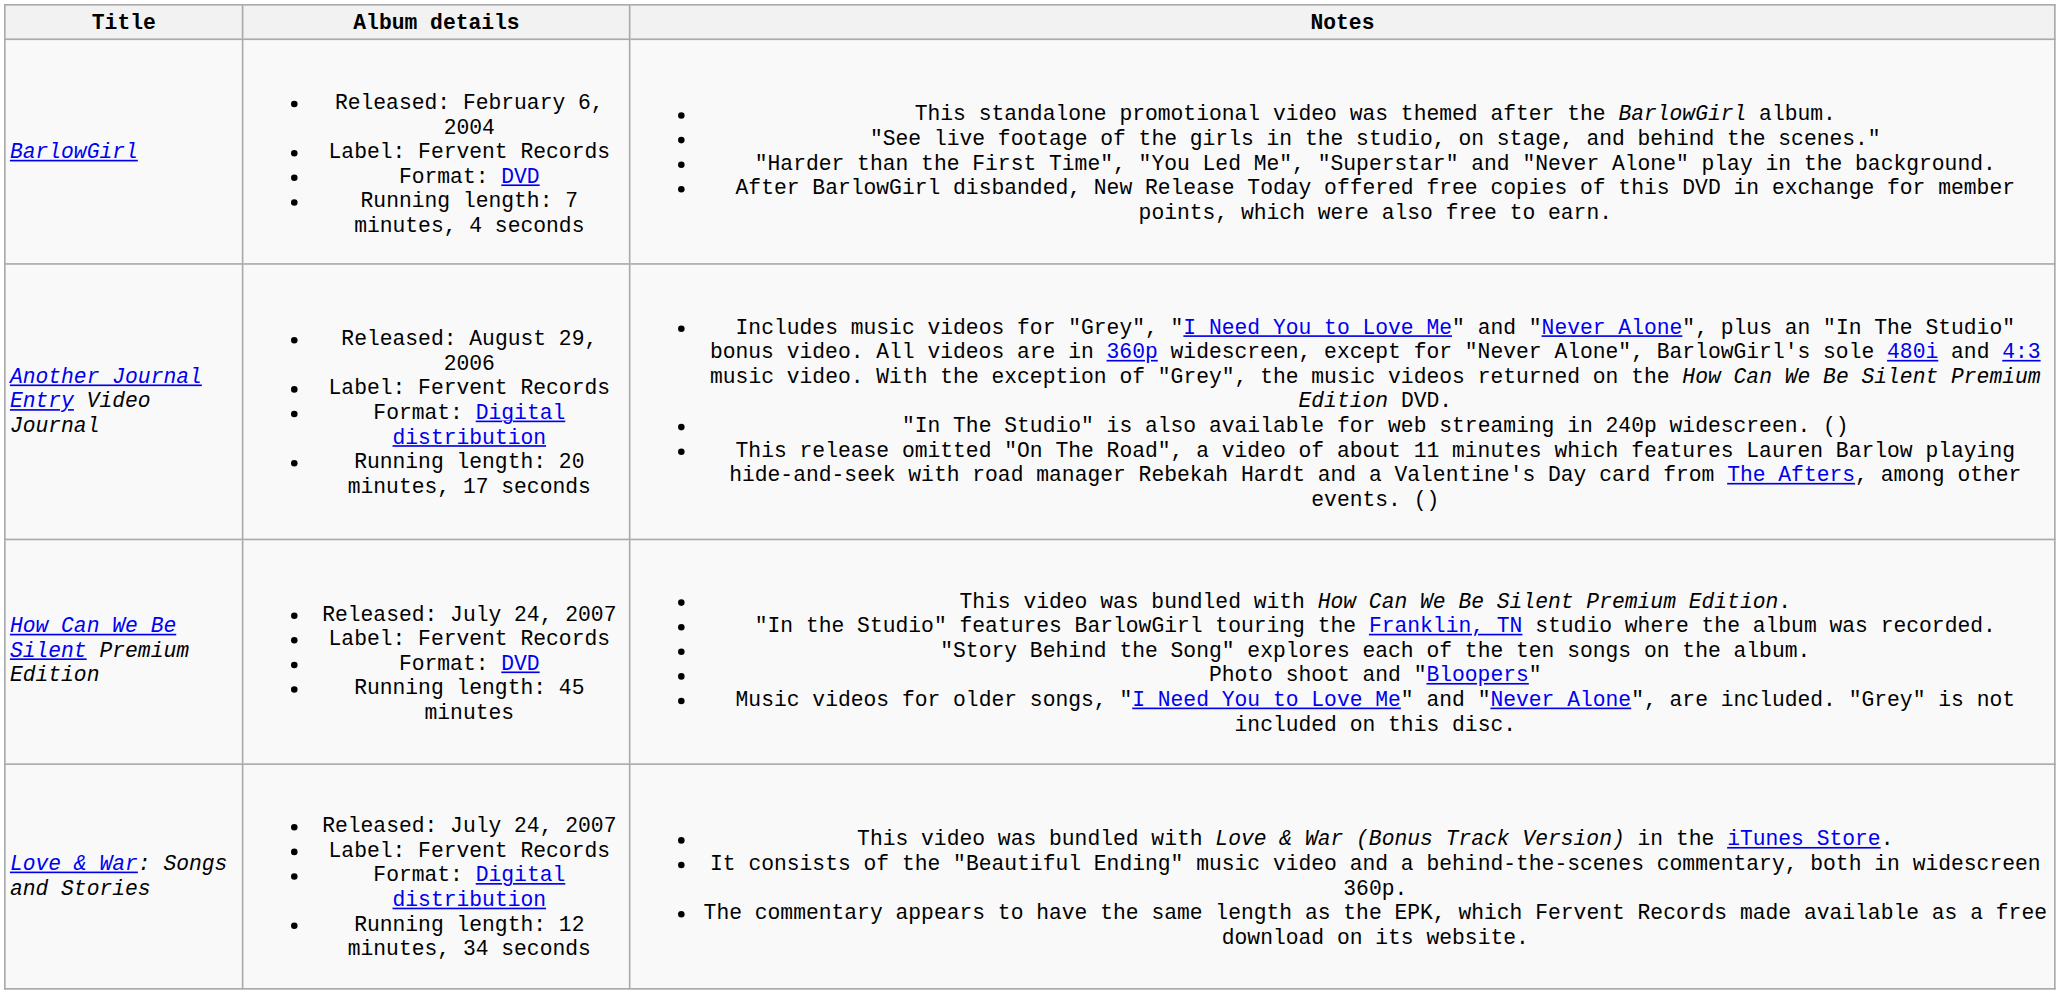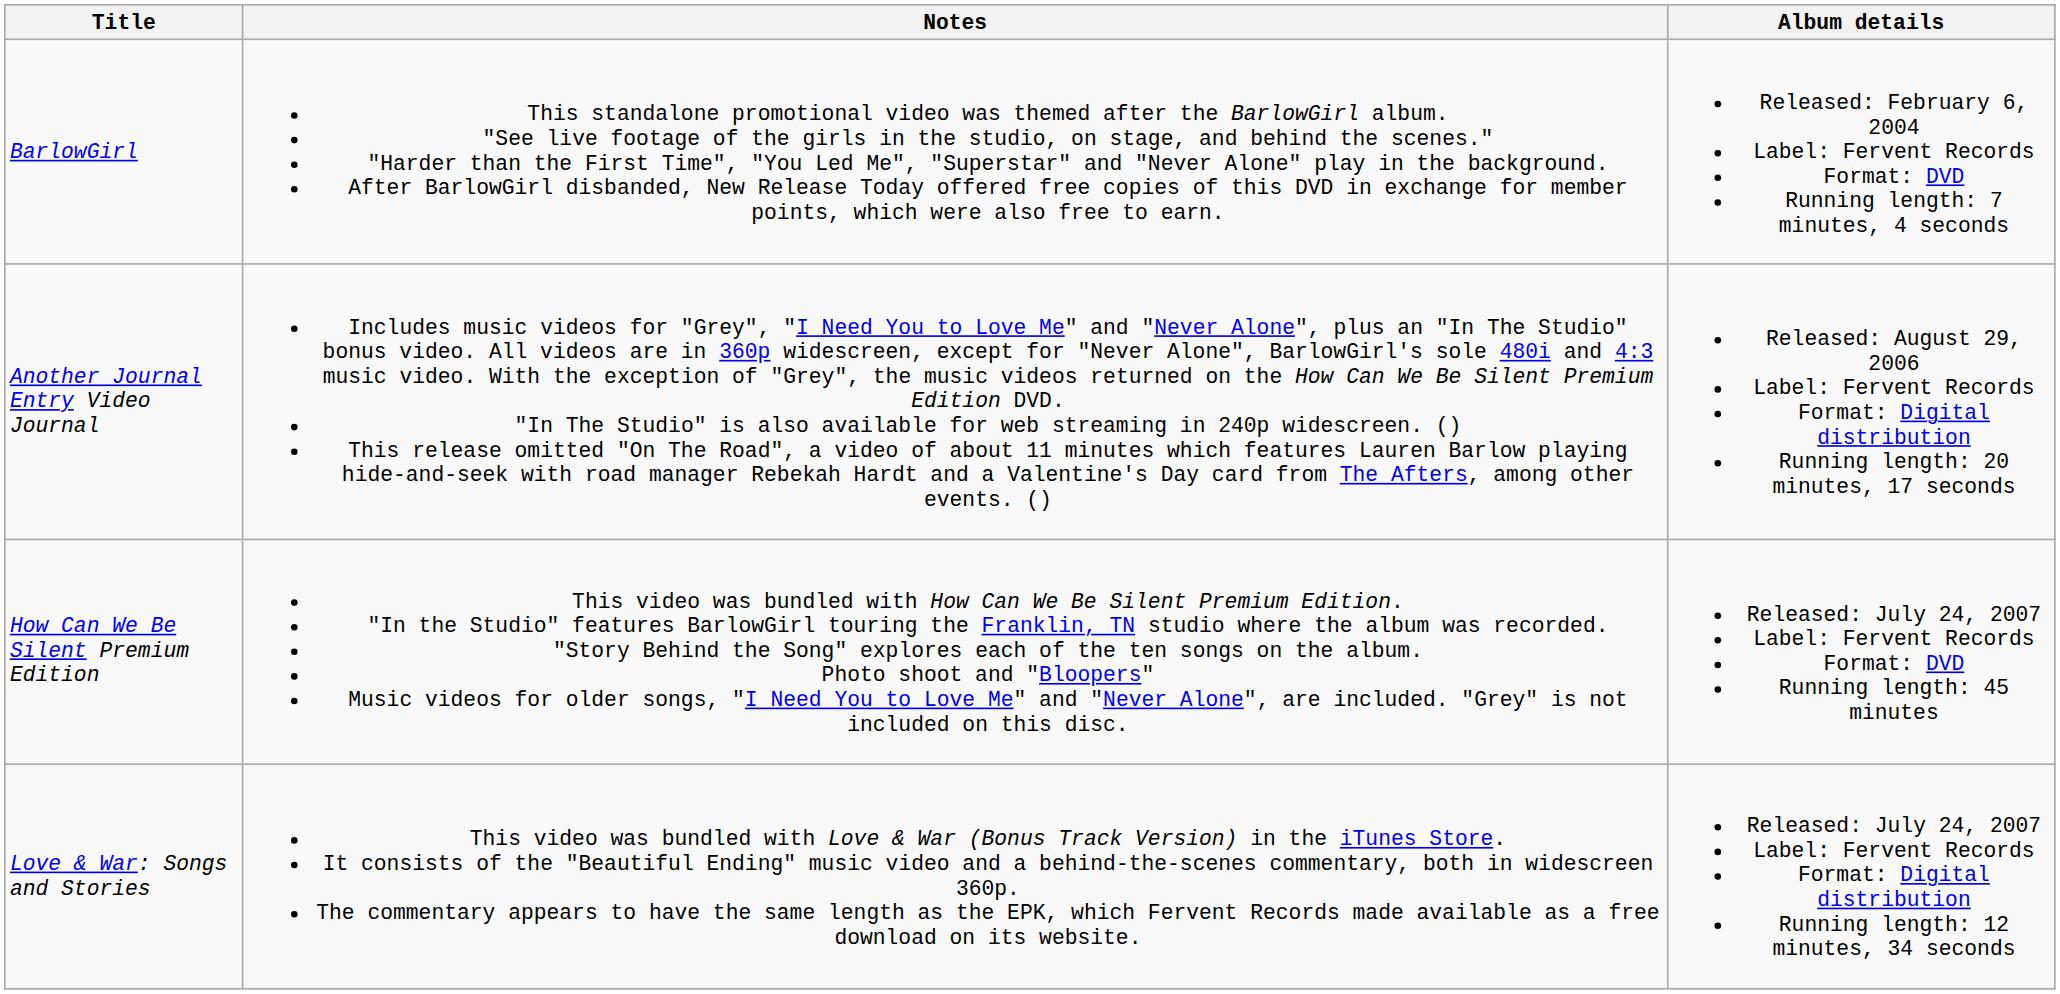columns swapped: Album details <-> Notes
